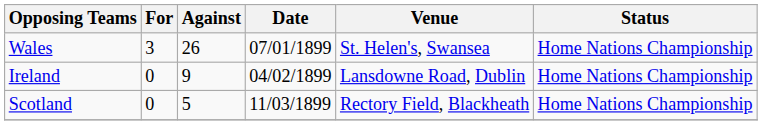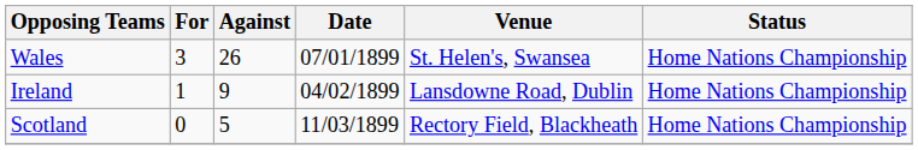Ireland | For: 0 -> 1
